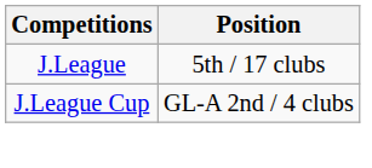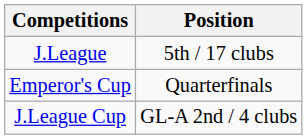+ row: Emperor's Cup | Quarterfinals
